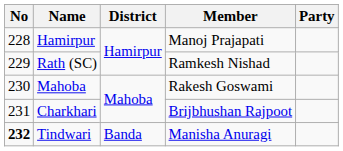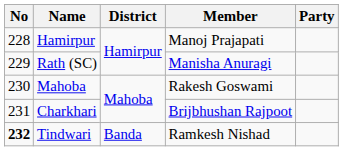Rath (SC) | Member: Ramkesh Nishad -> Manisha Anuragi
Tindwari | Member: Manisha Anuragi -> Ramkesh Nishad
